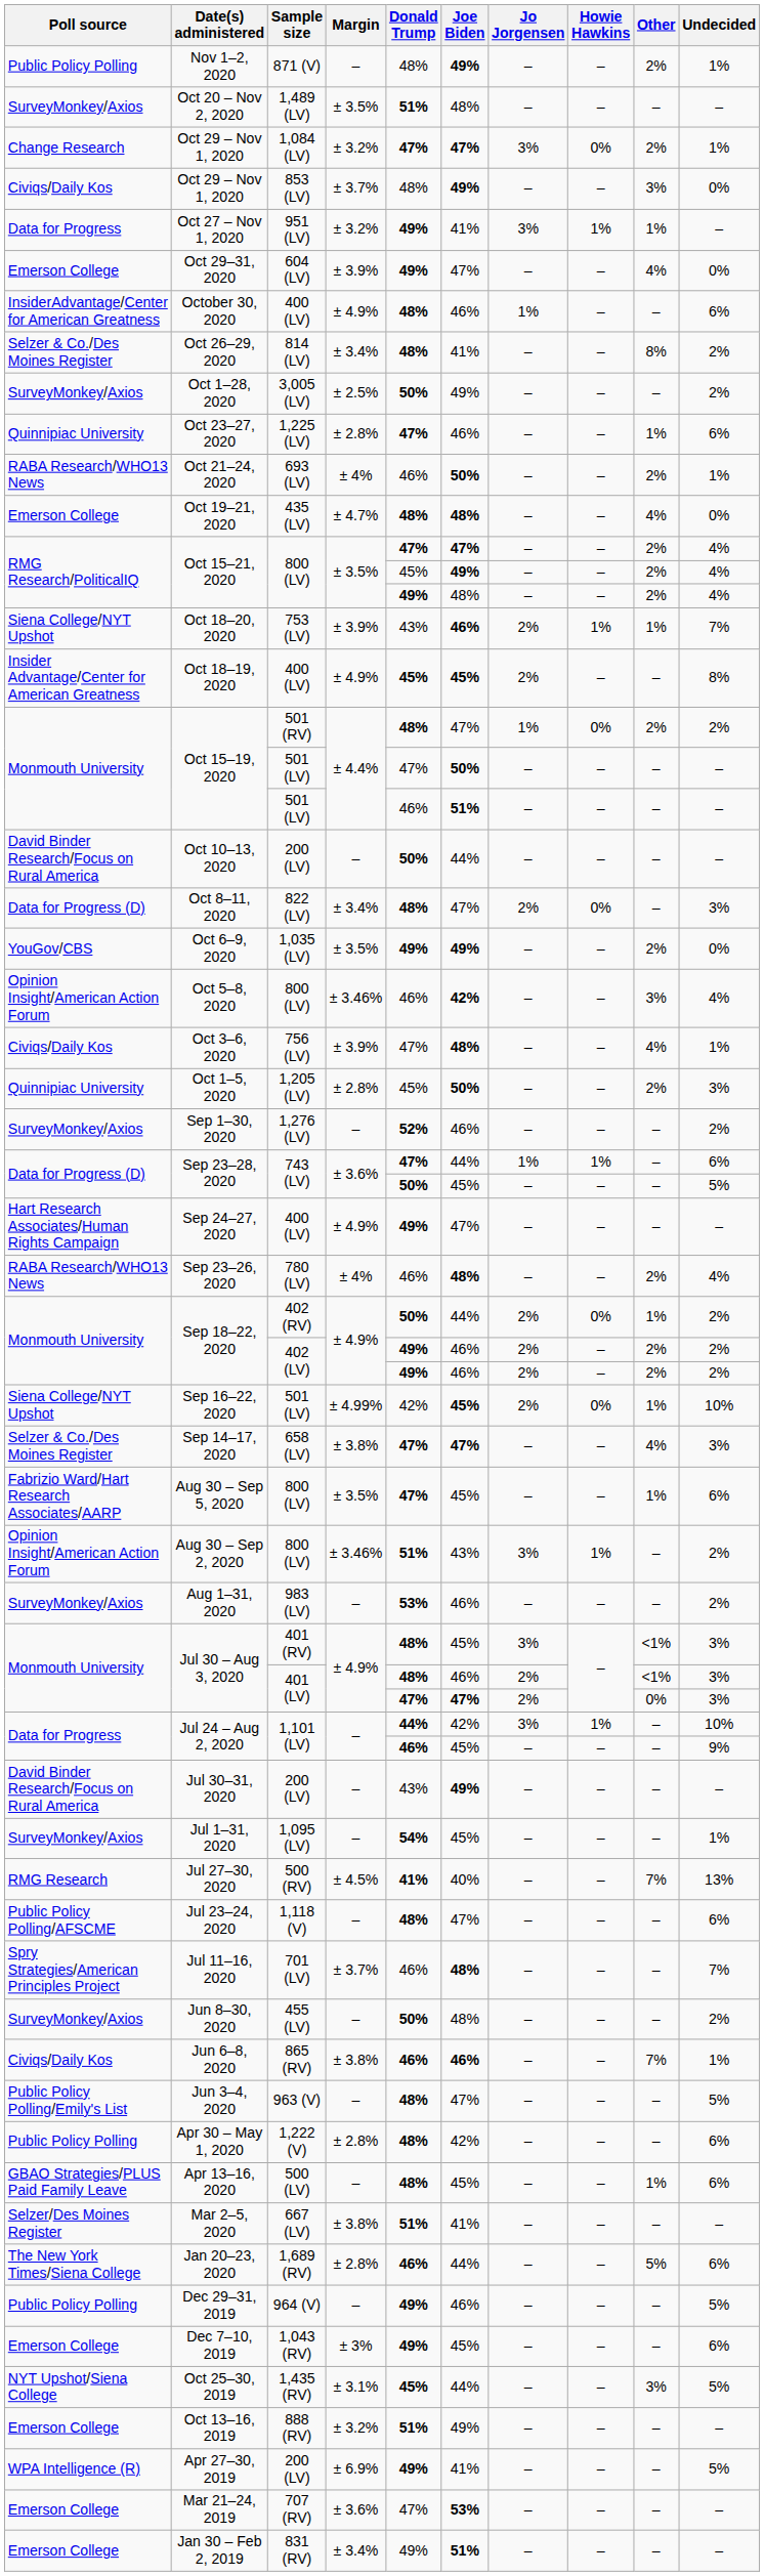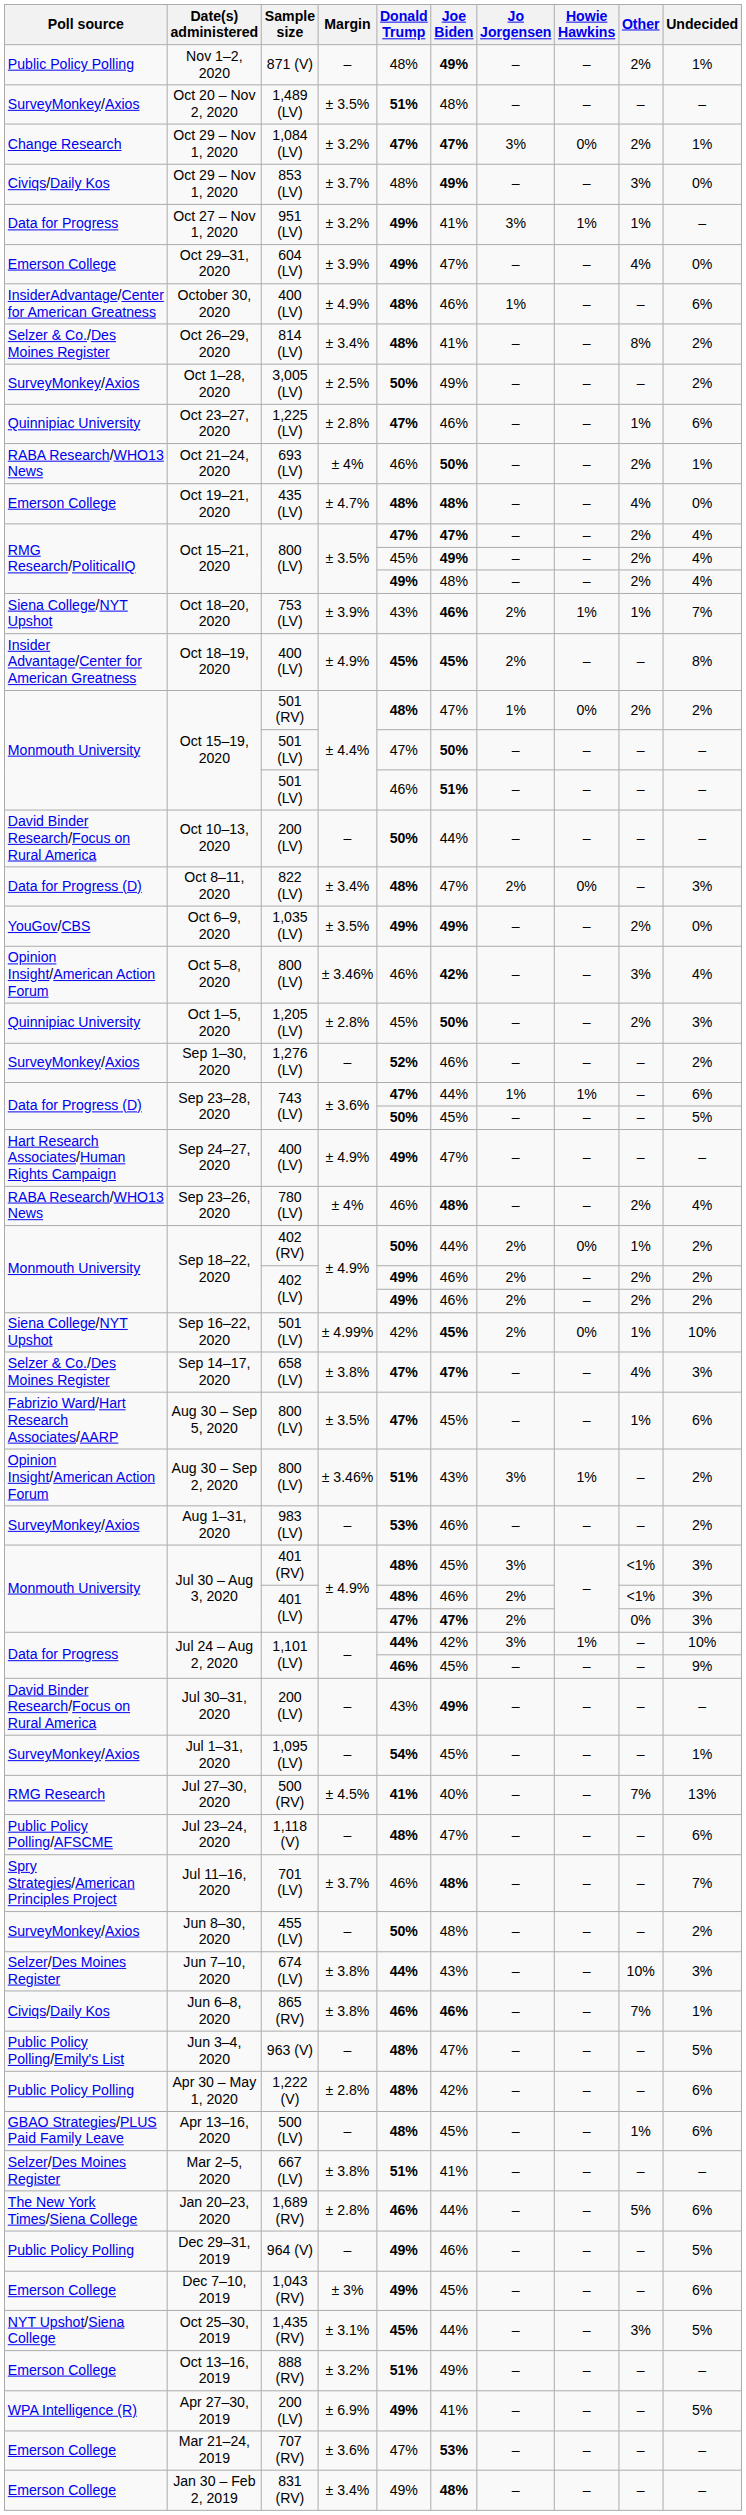- row: Civiqs/Daily Kos | Oct 3–6, 2020 | 756 (LV) | ± 3.9% | 47% | 48% | – | – | 4% | 1%
+ row: Selzer/Des Moines Register | Jun 7–10, 2020 | 674 (LV) | ± 3.8% | 44% | 43% | – | – | 10% | 3%
Jan 30 – Feb 2, 2019 | Joe Biden: 51% -> 48%
